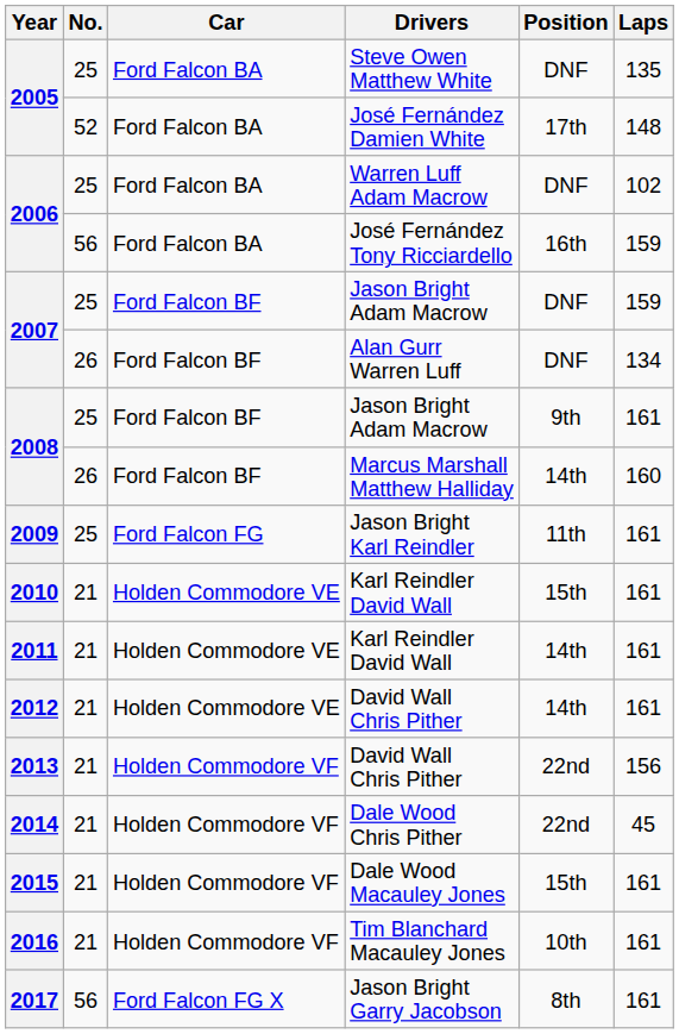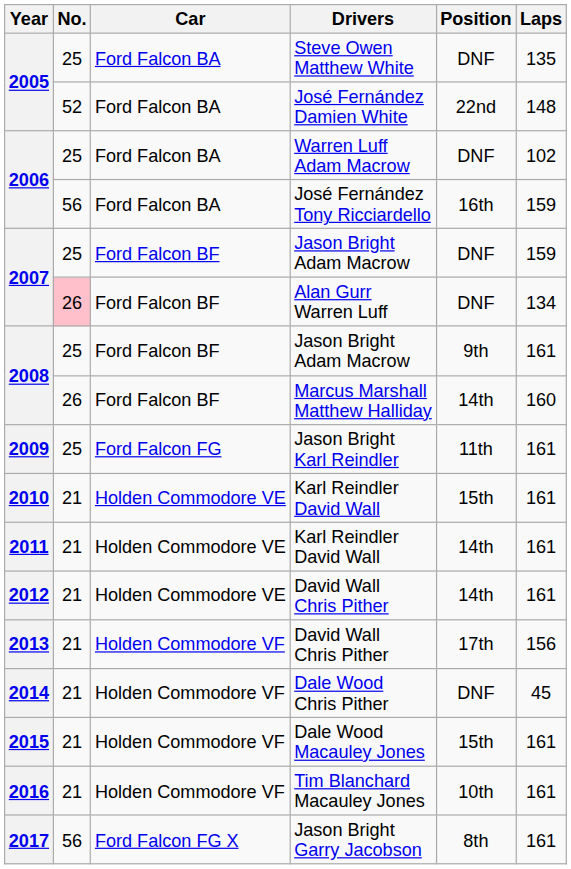José Fernández Damien White | Position: 17th -> 22nd
Alan Gurr Warren Luff | No.: no background -> pink background
2013 / David Wall Chris Pither | Position: 22nd -> 17th
Dale Wood Chris Pither | Position: 22nd -> DNF
